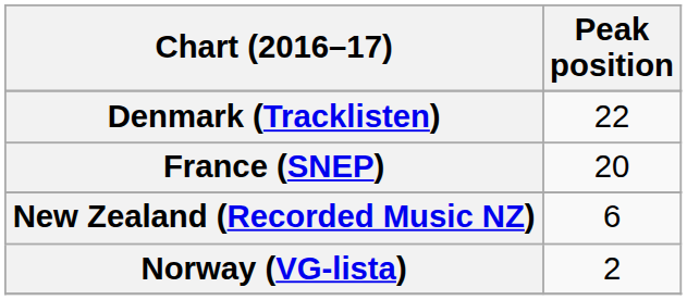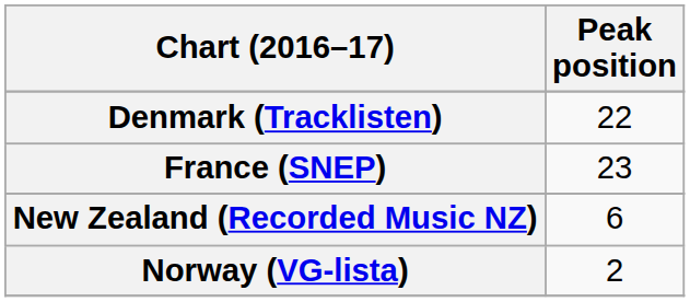France (SNEP) | Peak position: 20 -> 23
